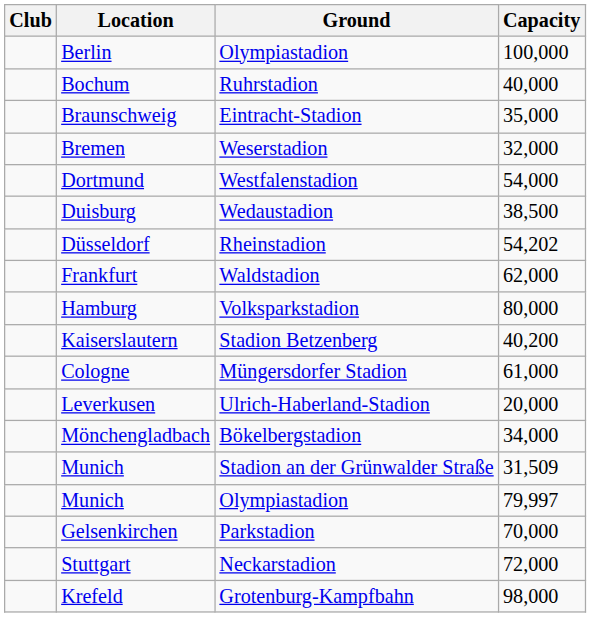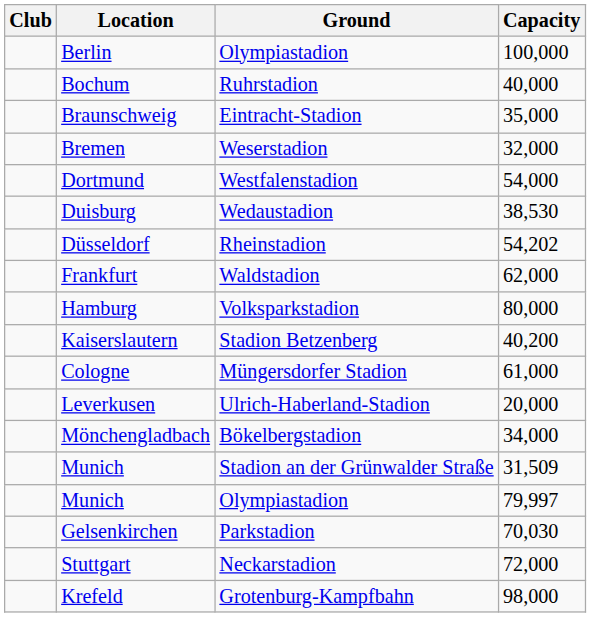Duisburg | Capacity: 38,500 -> 38,530
Gelsenkirchen | Capacity: 70,000 -> 70,030
